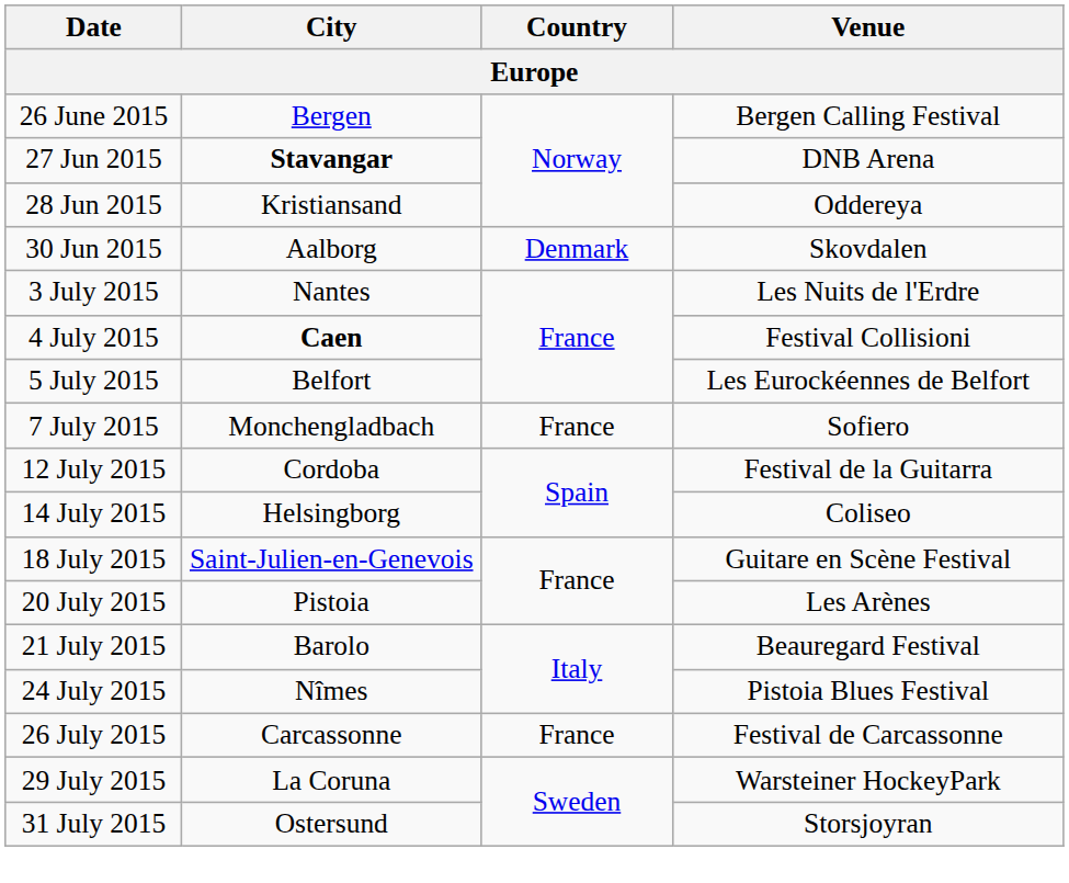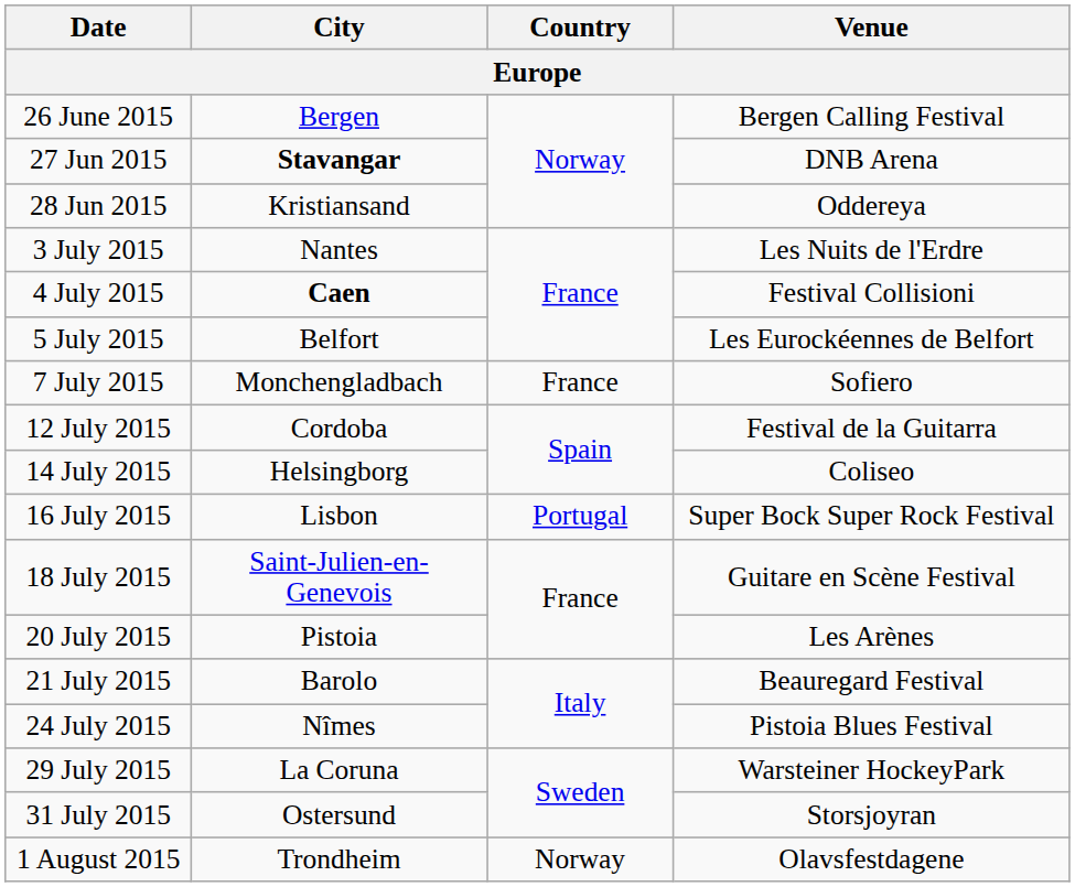- row: 30 Jun 2015 | Aalborg | Denmark | Skovdalen
+ row: 16 July 2015 | Lisbon | Portugal | Super Bock Super Rock Festival
- row: 26 July 2015 | Carcassonne | France | Festival de Carcassonne
+ row: 1 August 2015 | Trondheim | Norway | Olavsfestdagene
